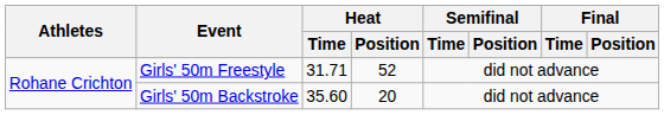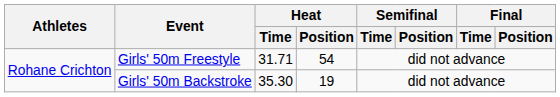Girls' 50m Freestyle | Heat / Position: 52 -> 54
Girls' 50m Backstroke | Heat / Time: 35.60 -> 35.30
Girls' 50m Backstroke | Heat / Position: 20 -> 19
